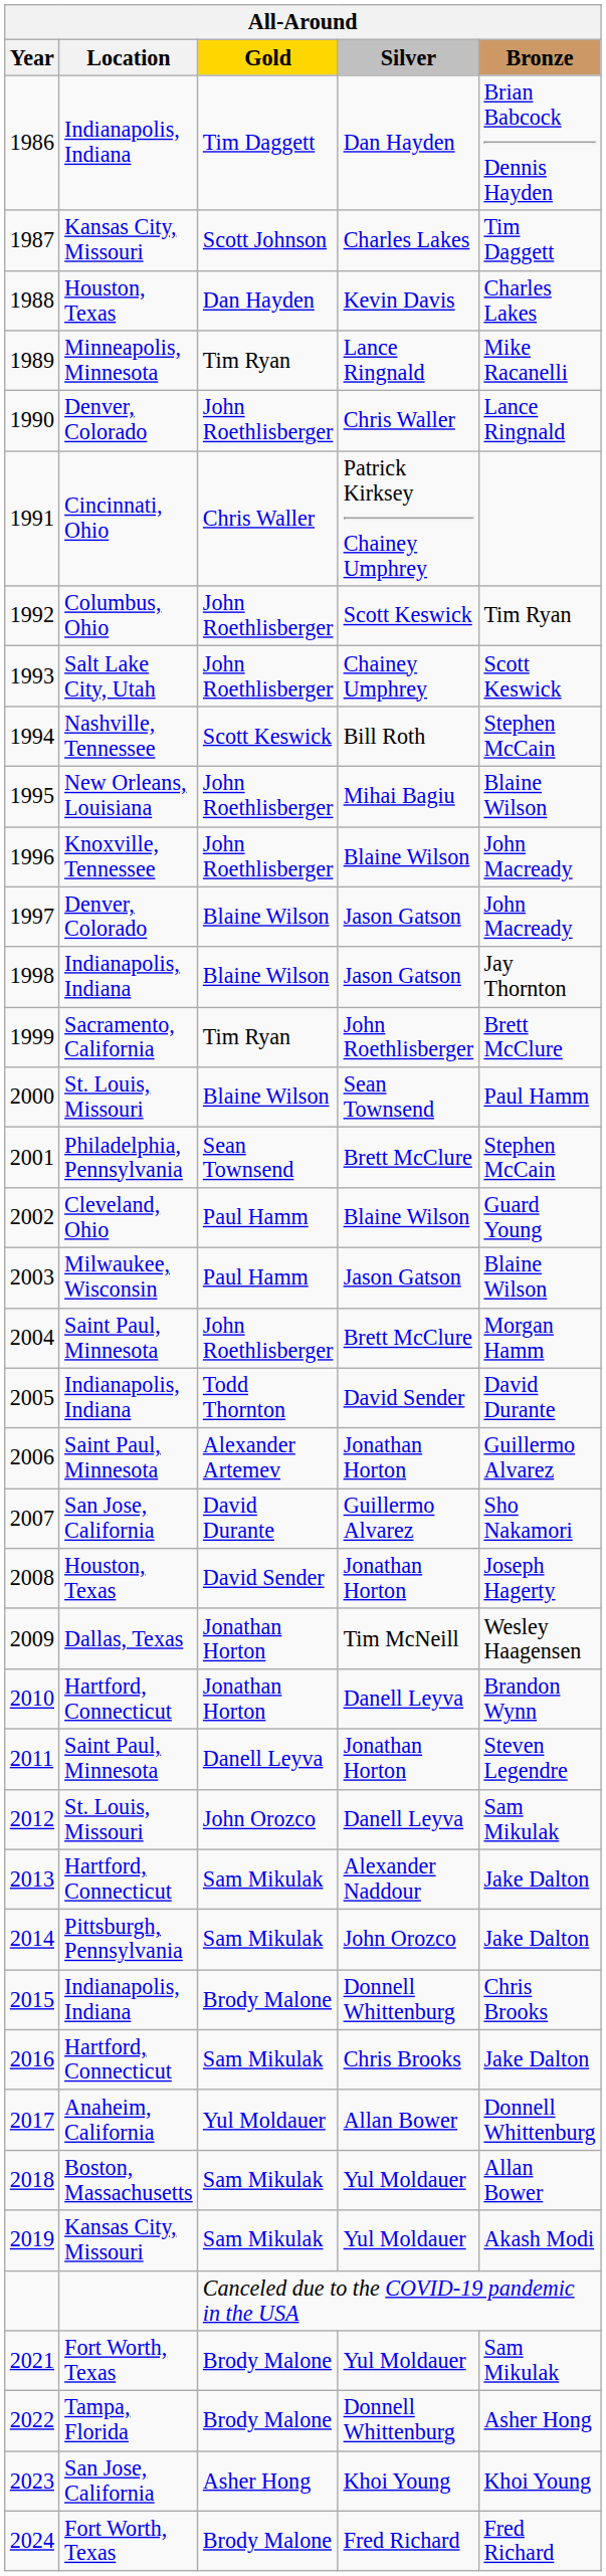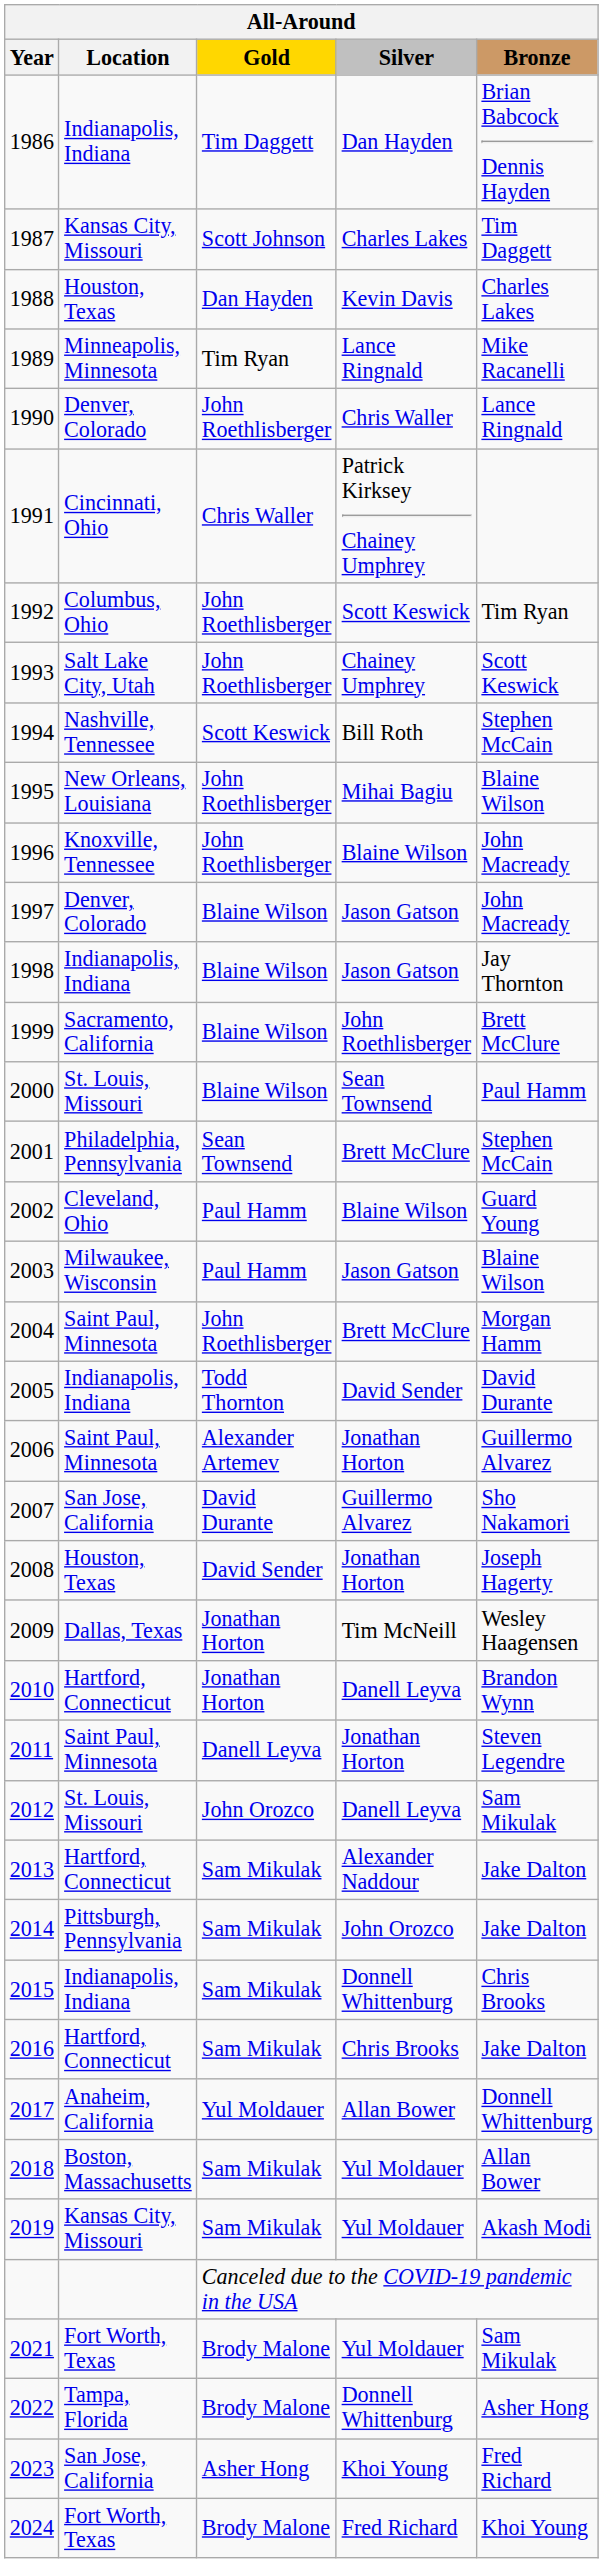1999 | Gold: Tim Ryan -> Blaine Wilson
2015 | Gold: Brody Malone -> Sam Mikulak
2023 | Bronze: Khoi Young -> Fred Richard
2024 | Bronze: Fred Richard -> Khoi Young
